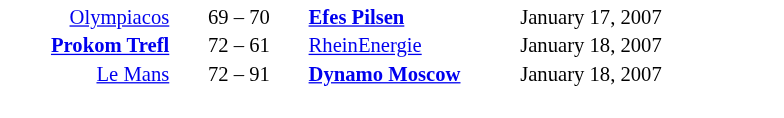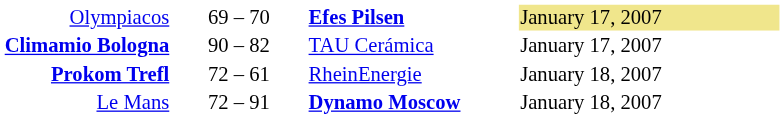Olympiacos | column 4: no background -> khaki background
+ row: Climamio Bologna | 90 – 82 | TAU Cerámica | January 17, 2007
